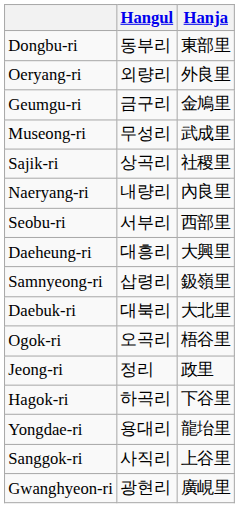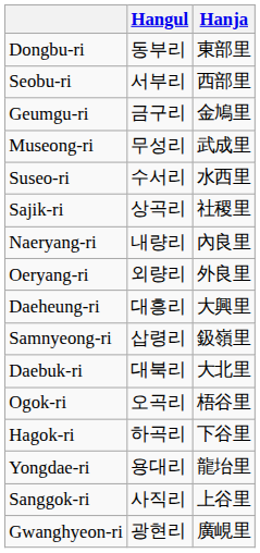rows swapped: Seobu-ri <-> Oeryang-ri
+ row: Suseo-ri | 수서리 | 水西里
- row: Jeong-ri | 정리 | 政里
